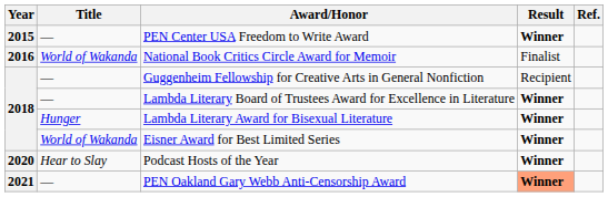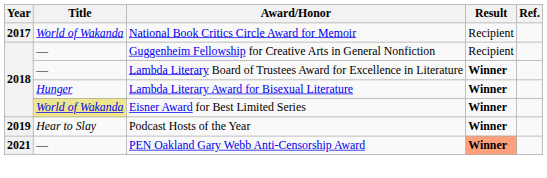- row: 2015 | — | PEN Center USA Freedom to Write Award | Winner
National Book Critics Circle Award for Memoir | Year: 2016 -> 2017
National Book Critics Circle Award for Memoir | Result: Finalist -> Recipient
Eisner Award for Best Limited Series | Title: no background -> khaki background
Podcast Hosts of the Year | Year: 2020 -> 2019
